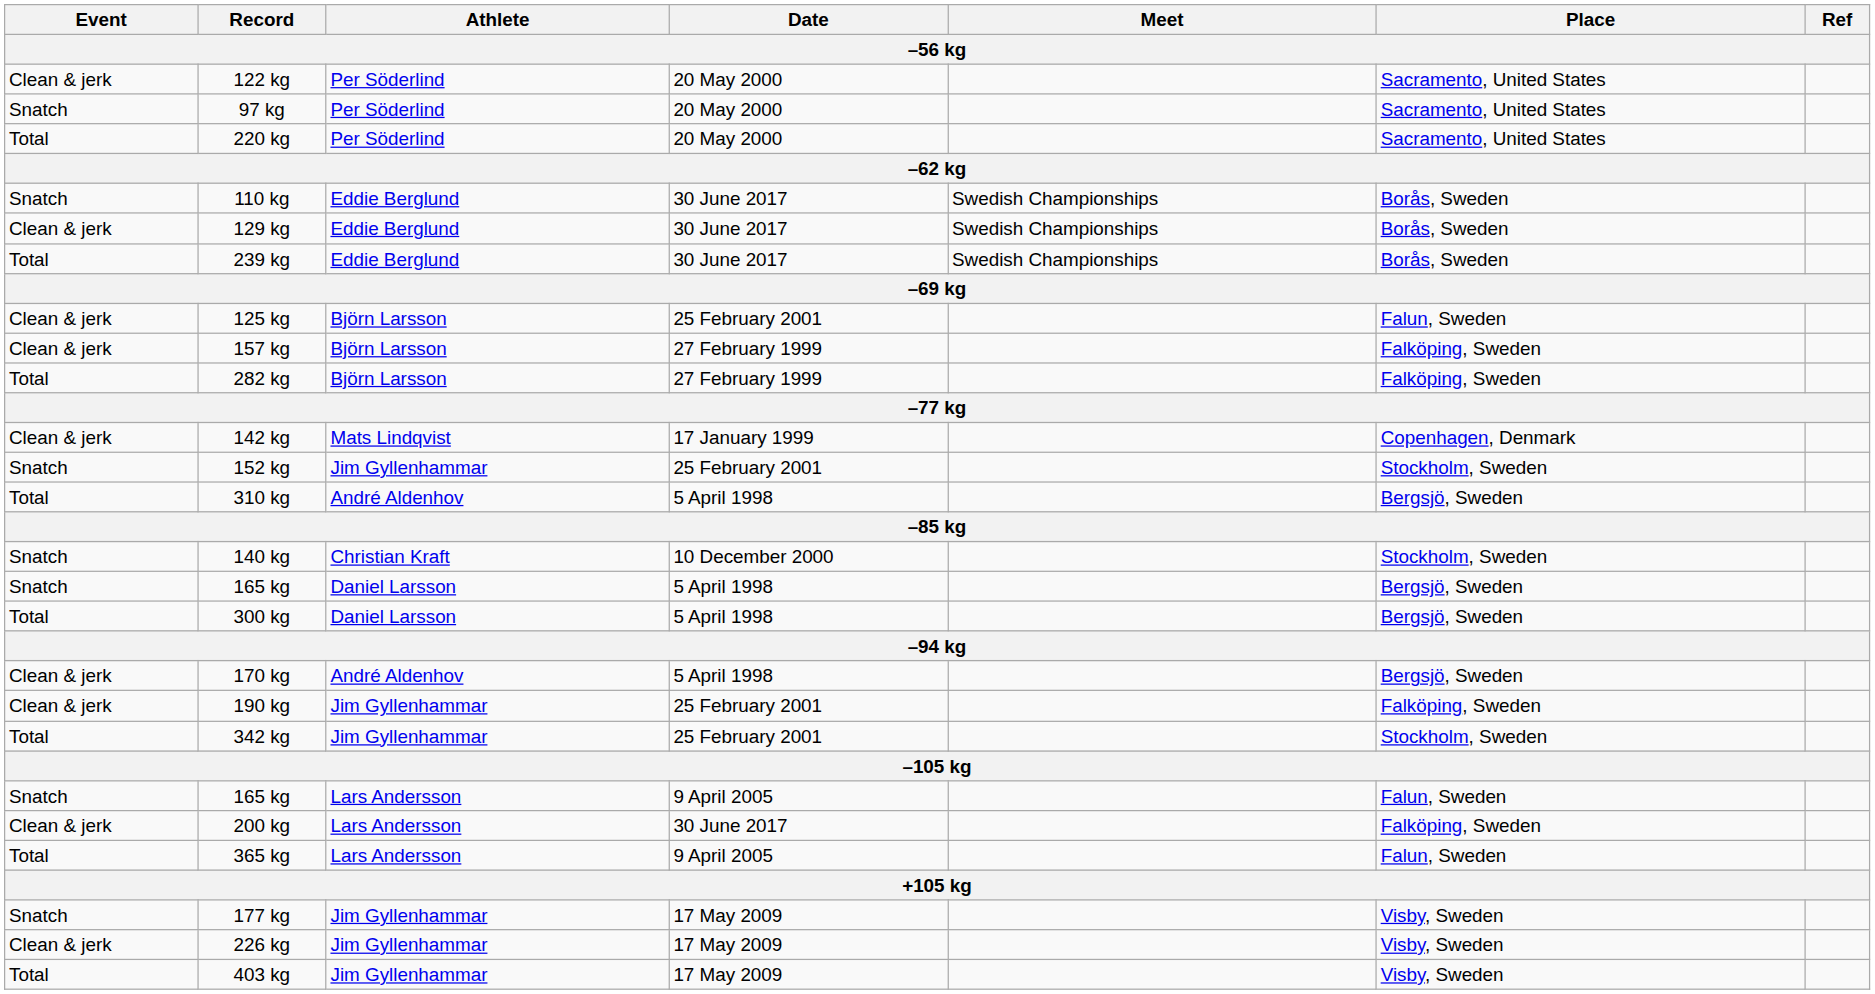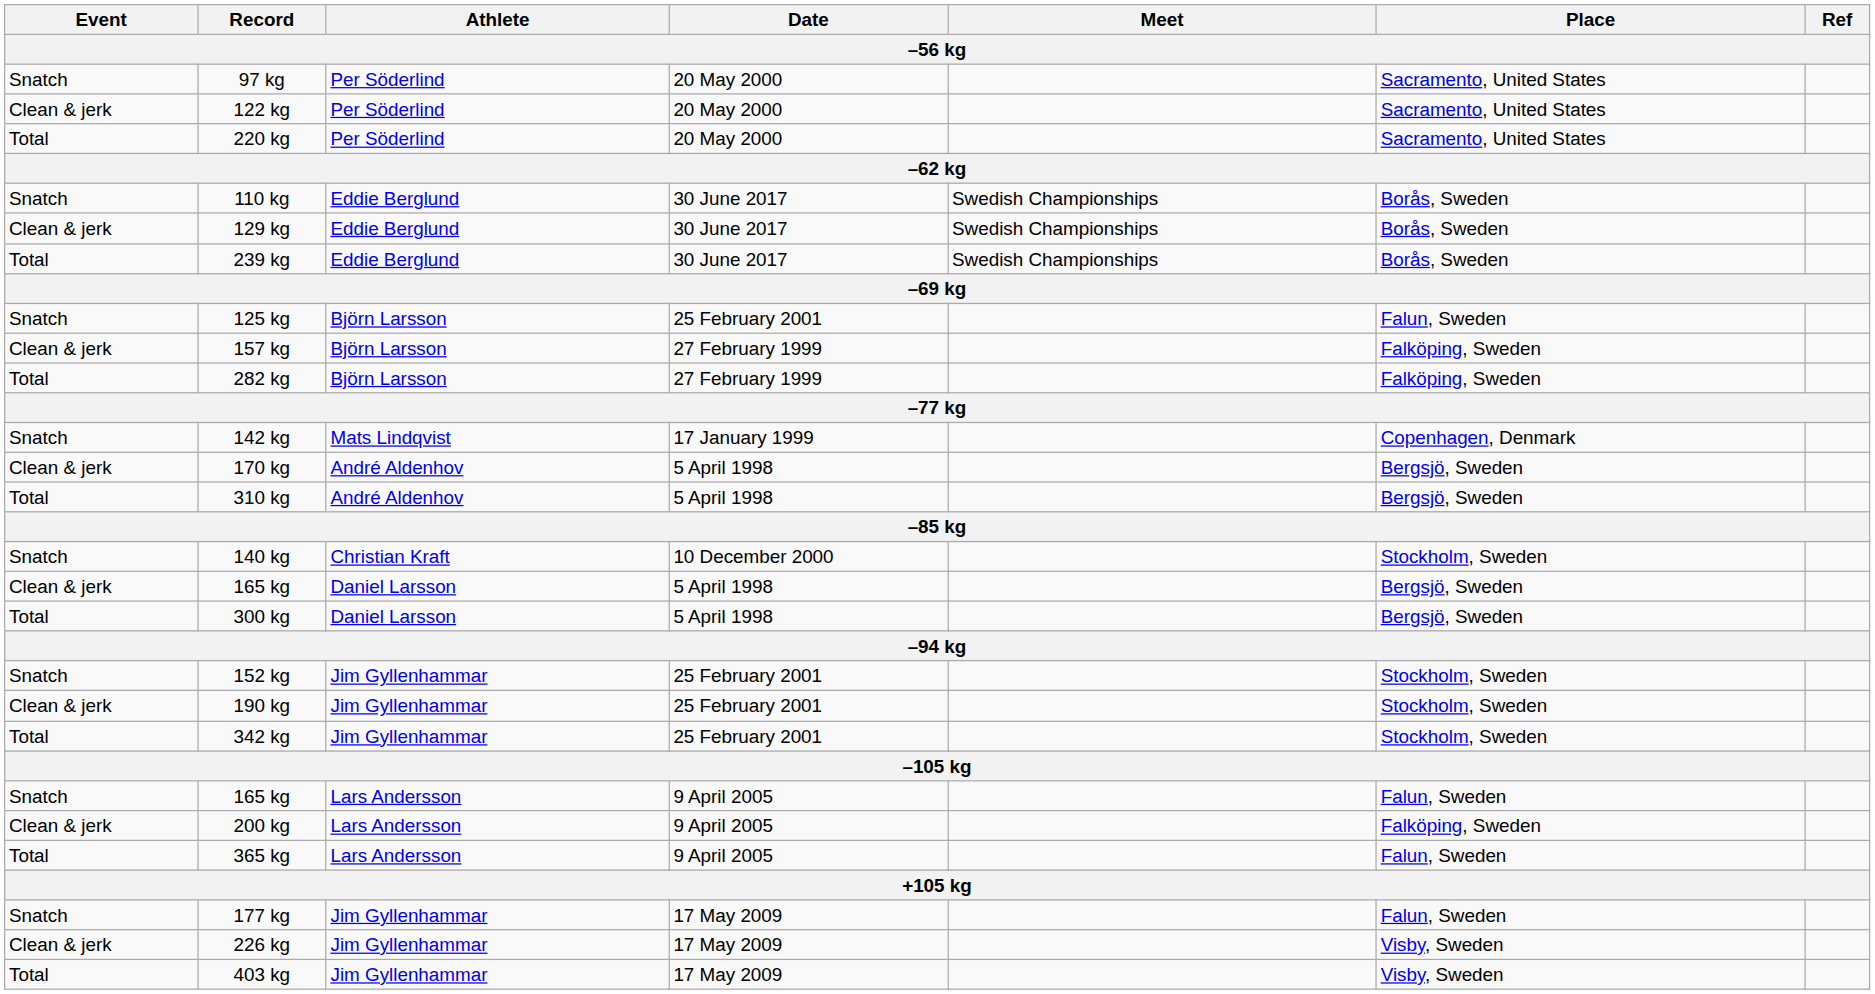rows swapped: 97 kg <-> 122 kg
125 kg | Event: Clean & jerk -> Snatch
142 kg | Event: Clean & jerk -> Snatch
rows swapped: 170 kg <-> 152 kg
165 kg / Daniel Larsson | Event: Snatch -> Clean & jerk
190 kg | Place: Falköping, Sweden -> Stockholm, Sweden
200 kg | Date: 30 June 2017 -> 9 April 2005
177 kg | Place: Visby, Sweden -> Falun, Sweden
